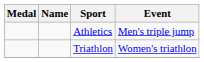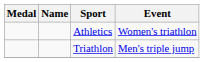Athletics | Event: Men's triple jump -> Women's triathlon
Triathlon | Event: Women's triathlon -> Men's triple jump
